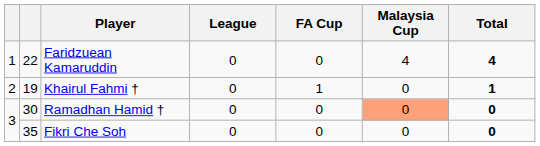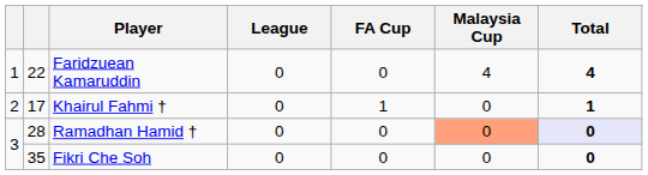Khairul Fahmi † | column 2: 19 -> 17
Ramadhan Hamid † | column 2: 30 -> 28
Ramadhan Hamid † | Total: no background -> lavender background
